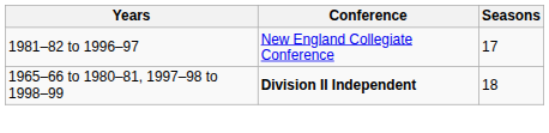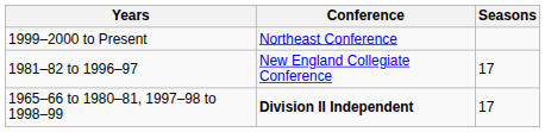+ row: 1999–2000 to Present | Northeast Conference
1965–66 to 1980–81, 1997–98 to 1998–99 | Seasons: 18 -> 17
